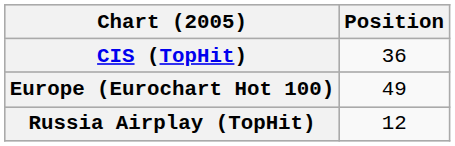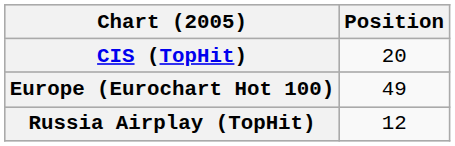CIS (TopHit) | Position: 36 -> 20
